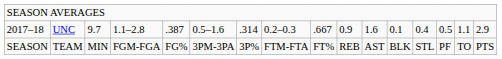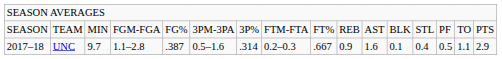rows swapped: SEASON <-> 2017–18
